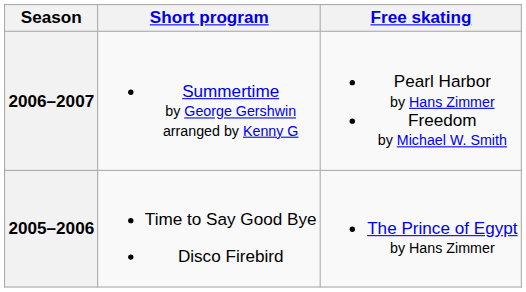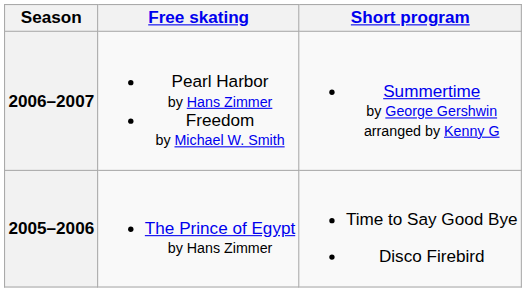columns swapped: Short program <-> Free skating
